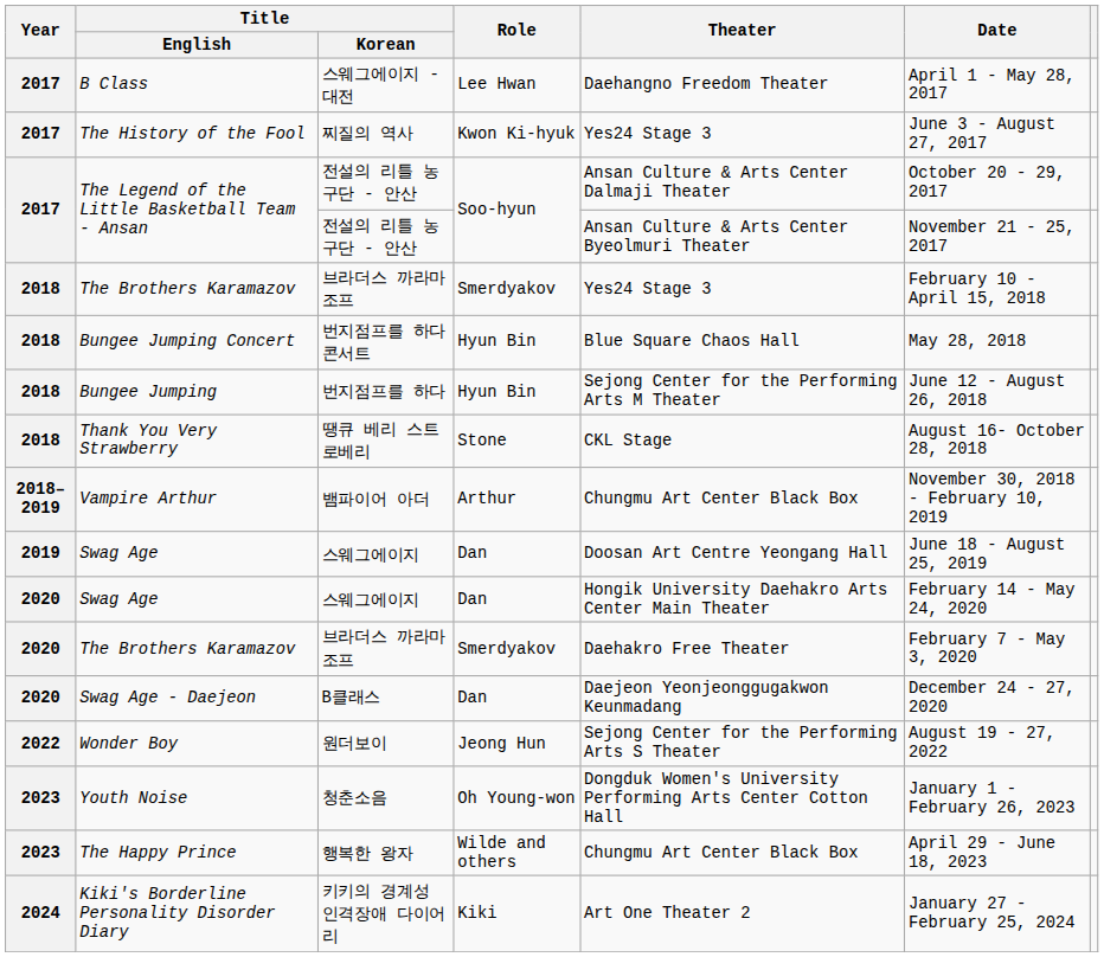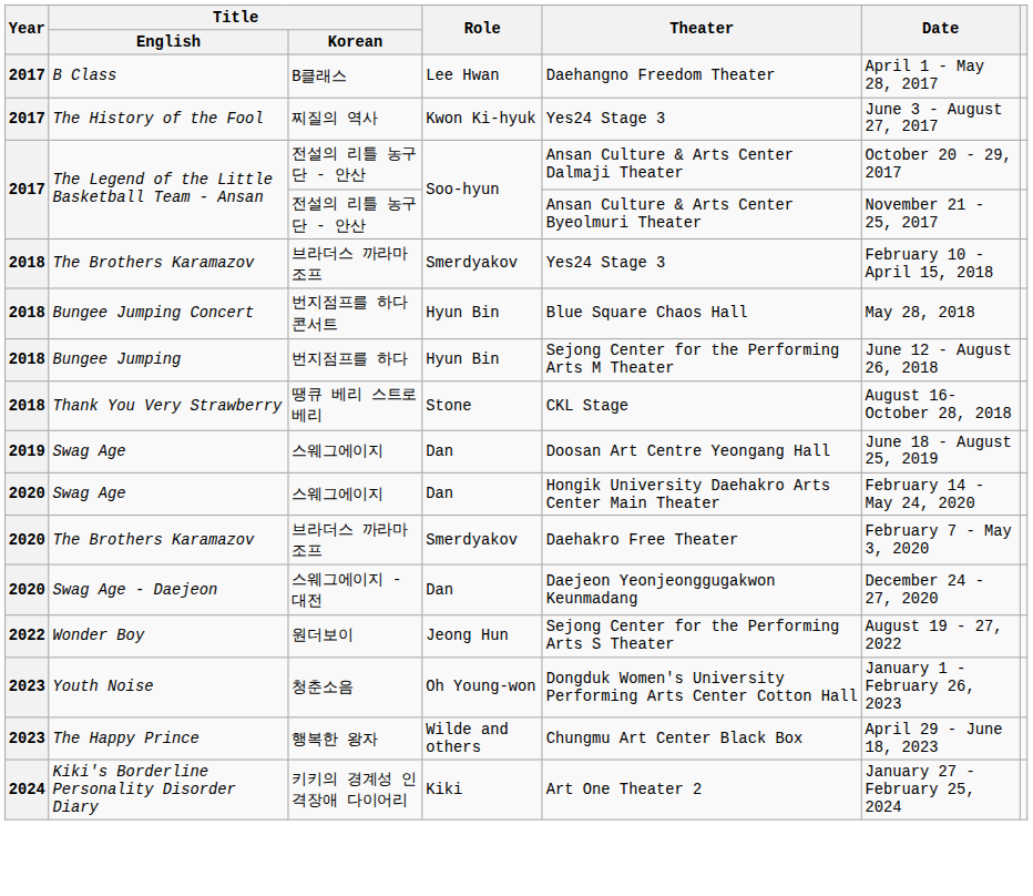B Class | Title / Korean: 스웨그에이지 - 대전 -> B클래스
- row: 2018–2019 | Vampire Arthur | 뱀파이어 아더 | Arthur | Chungmu Art Center Black Box | November 30, 2018 - February 10, 2019
Swag Age - Daejeon | Title / Korean: B클래스 -> 스웨그에이지 - 대전
